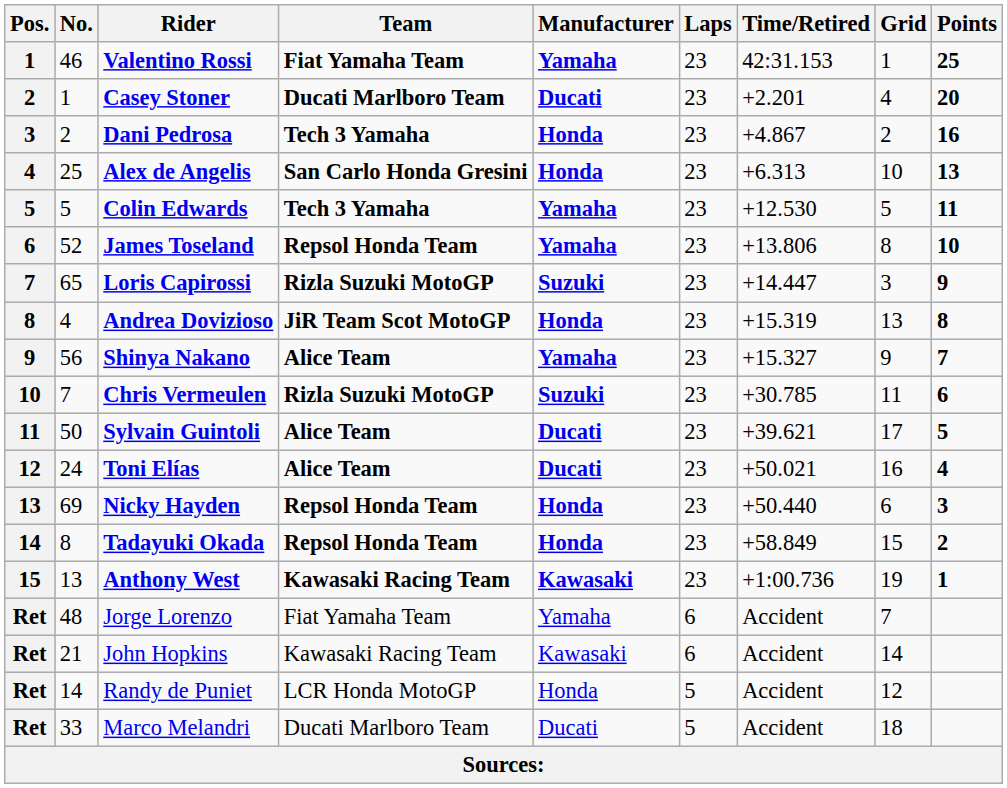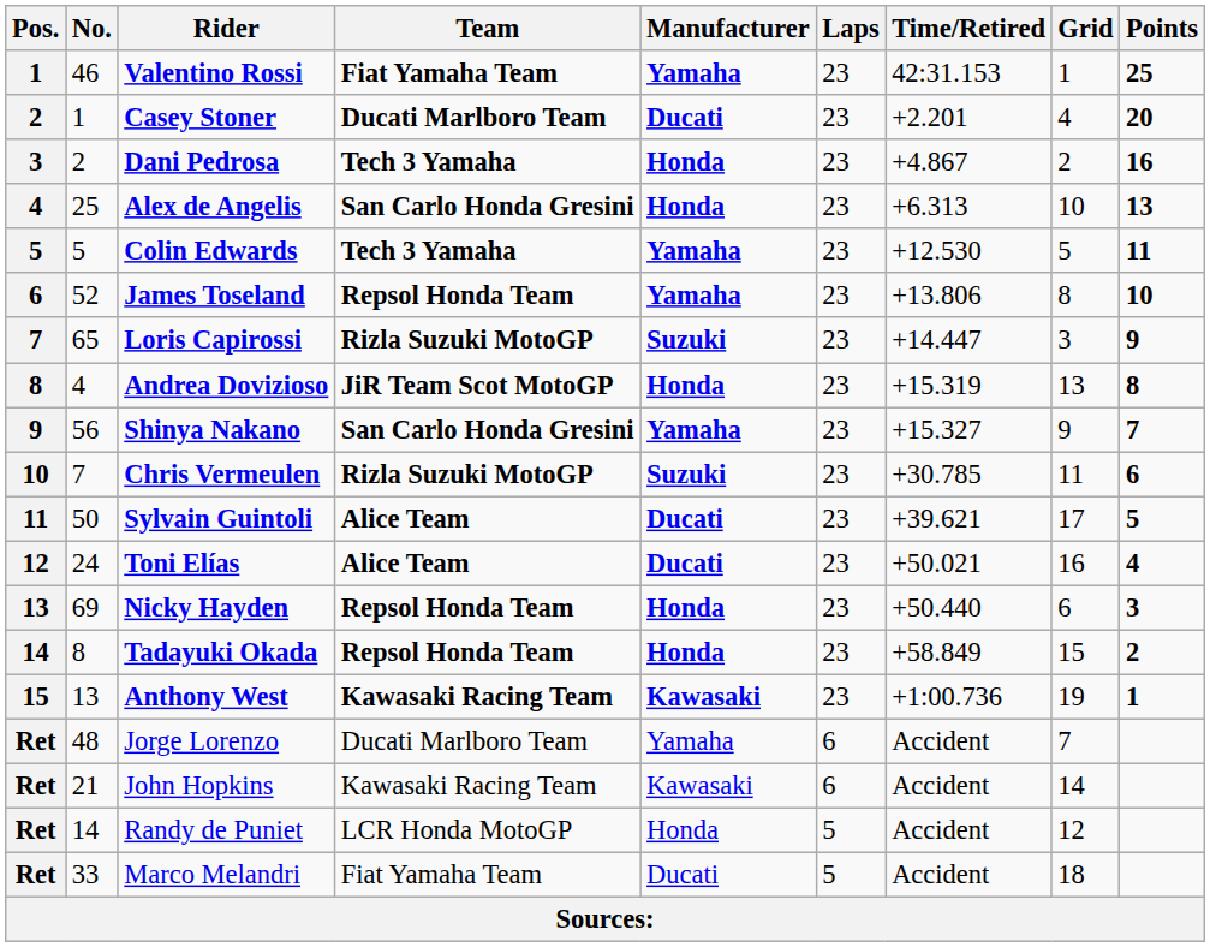Shinya Nakano | Team: Alice Team -> San Carlo Honda Gresini
Jorge Lorenzo | Team: Fiat Yamaha Team -> Ducati Marlboro Team
Marco Melandri | Team: Ducati Marlboro Team -> Fiat Yamaha Team
